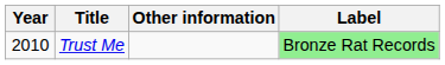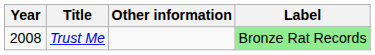Trust Me | Year: 2010 -> 2008
